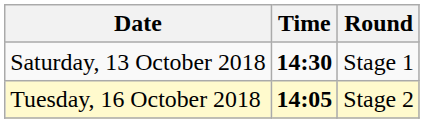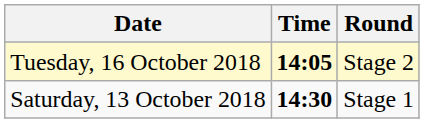rows swapped: Saturday, 13 October 2018 <-> Tuesday, 16 October 2018
